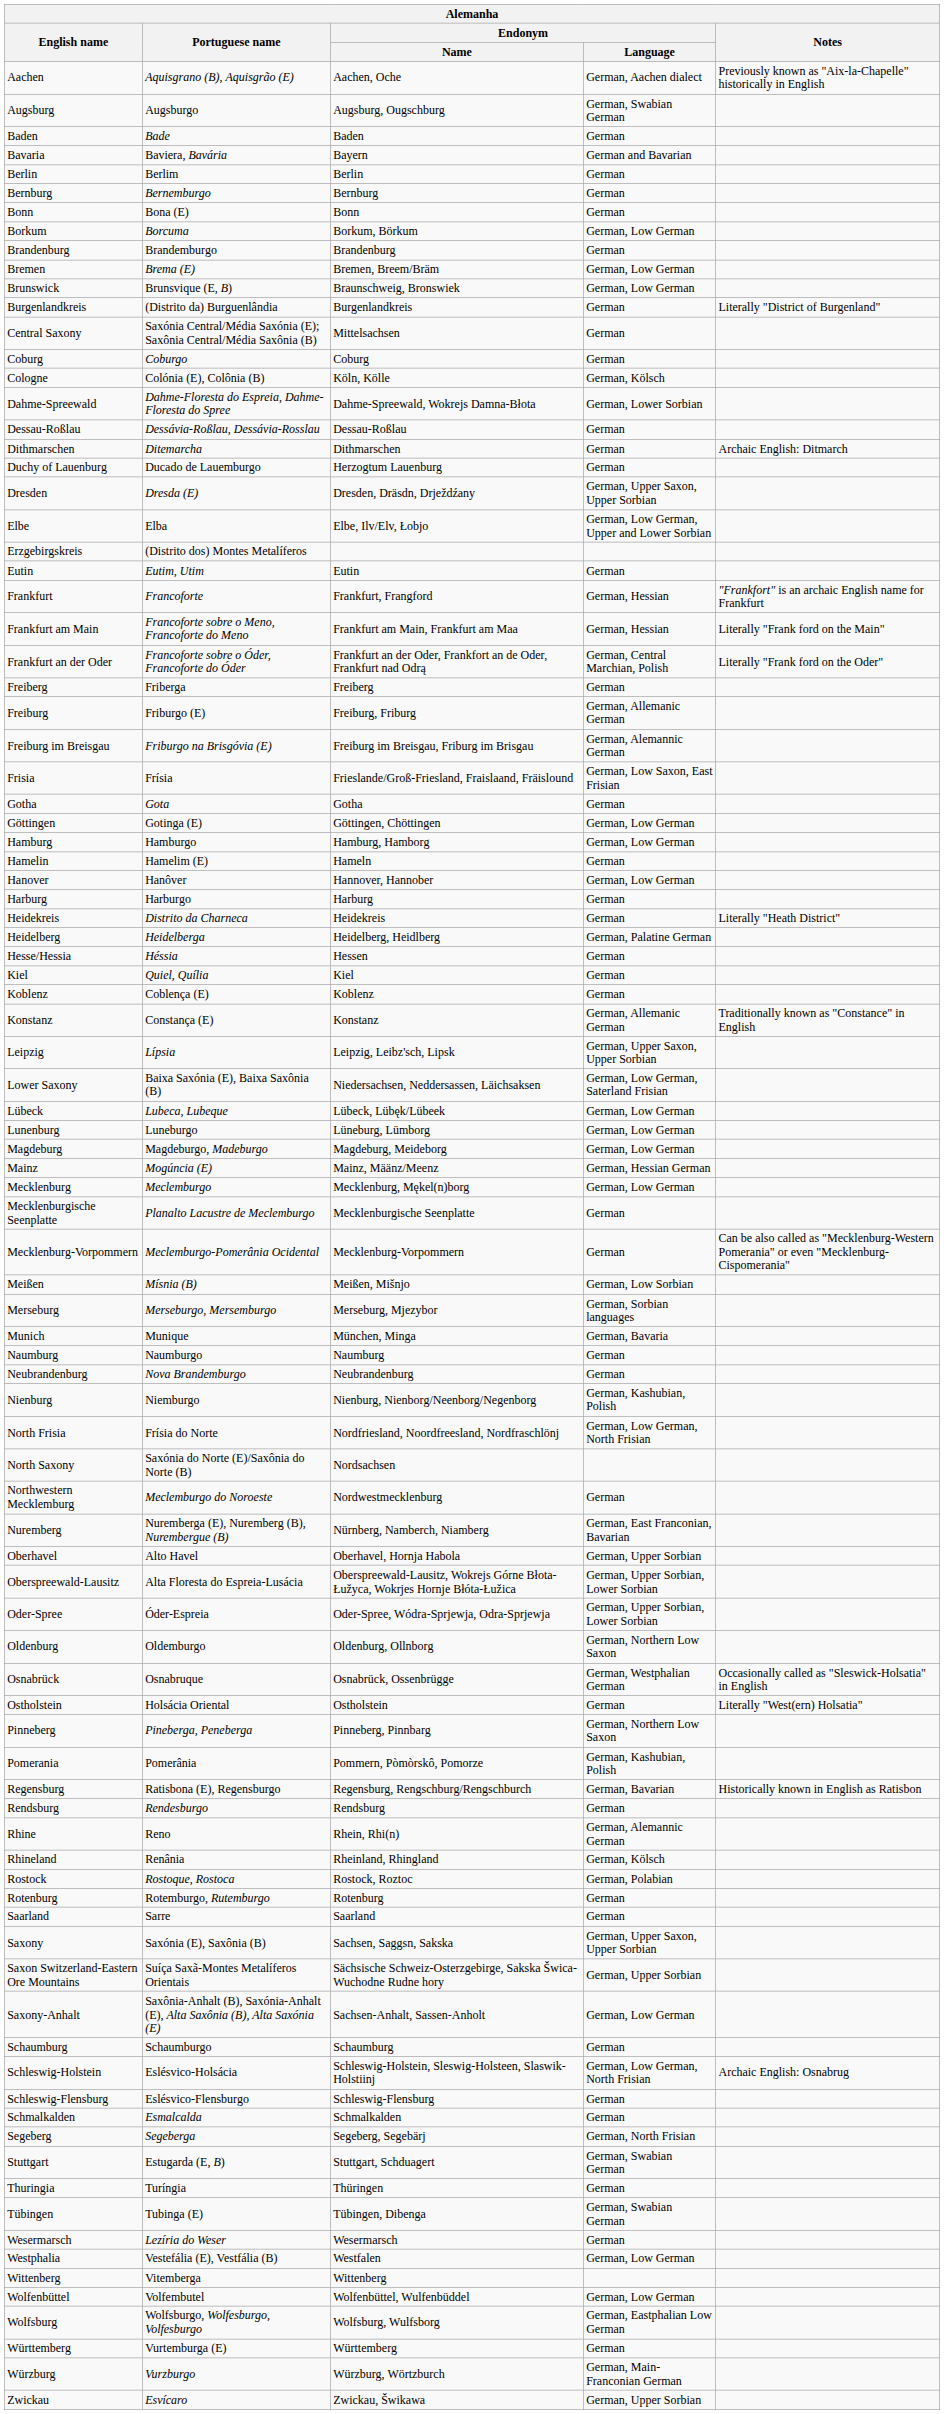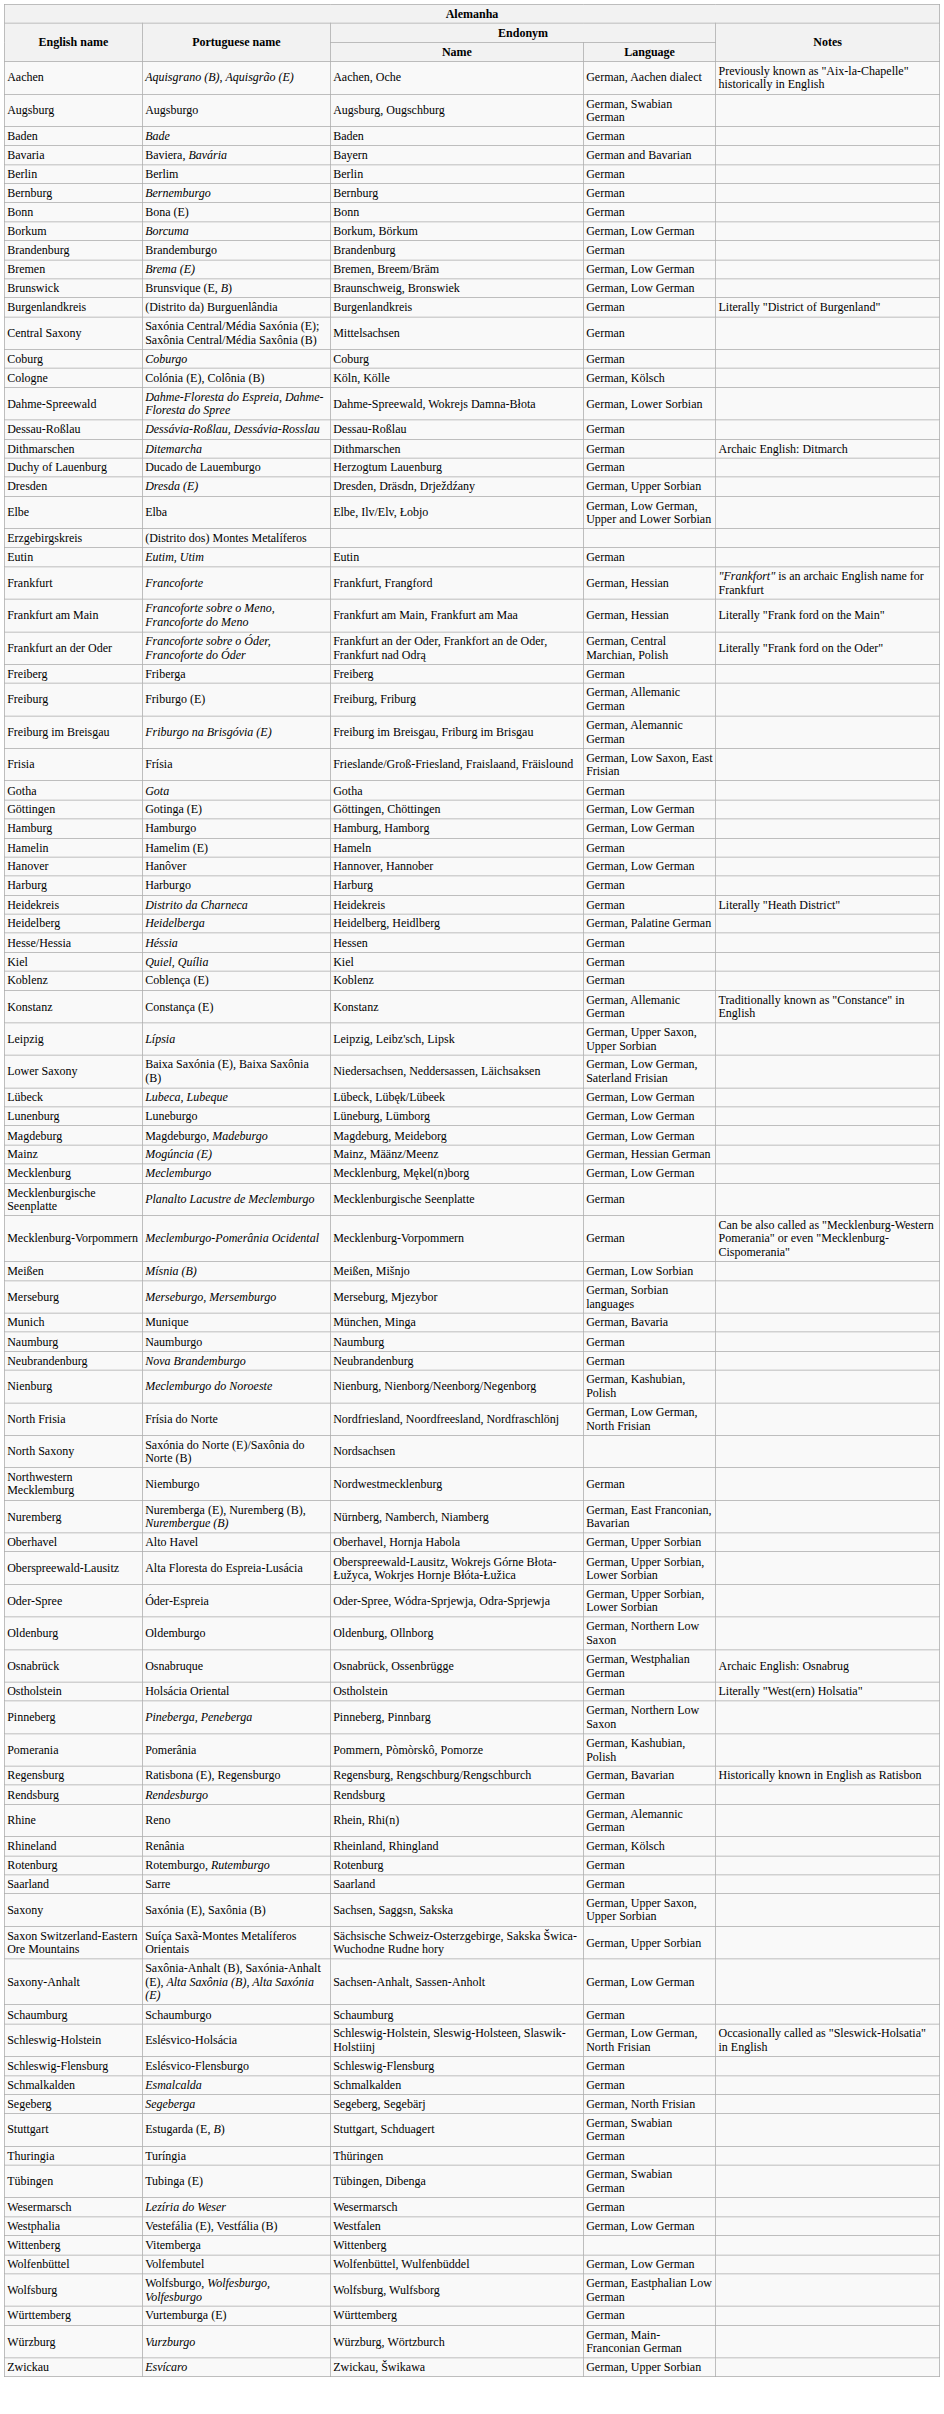Dresden | Endonym / Language: German, Upper Saxon, Upper Sorbian -> German, Upper Sorbian
Nienburg | Portuguese name: Niemburgo -> Meclemburgo do Noroeste
Northwestern Mecklemburg | Portuguese name: Meclemburgo do Noroeste -> Niemburgo
Osnabrück | Notes: Occasionally called as "Sleswick-Holsatia" in English -> Archaic English: Osnabrug
- row: Rostock | Rostoque, Rostoca | Rostock, Roztoc | German, Polabian
Schleswig-Holstein | Notes: Archaic English: Osnabrug -> Occasionally called as "Sleswick-Holsatia" in English
